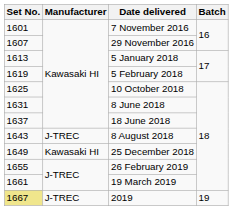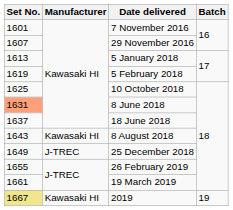8 June 2018 | Set No.: no background -> lightsalmon background
8 August 2018 | Manufacturer: J-TREC -> Kawasaki HI
25 December 2018 | Manufacturer: Kawasaki HI -> J-TREC
2019 | Manufacturer: J-TREC -> Kawasaki HI
